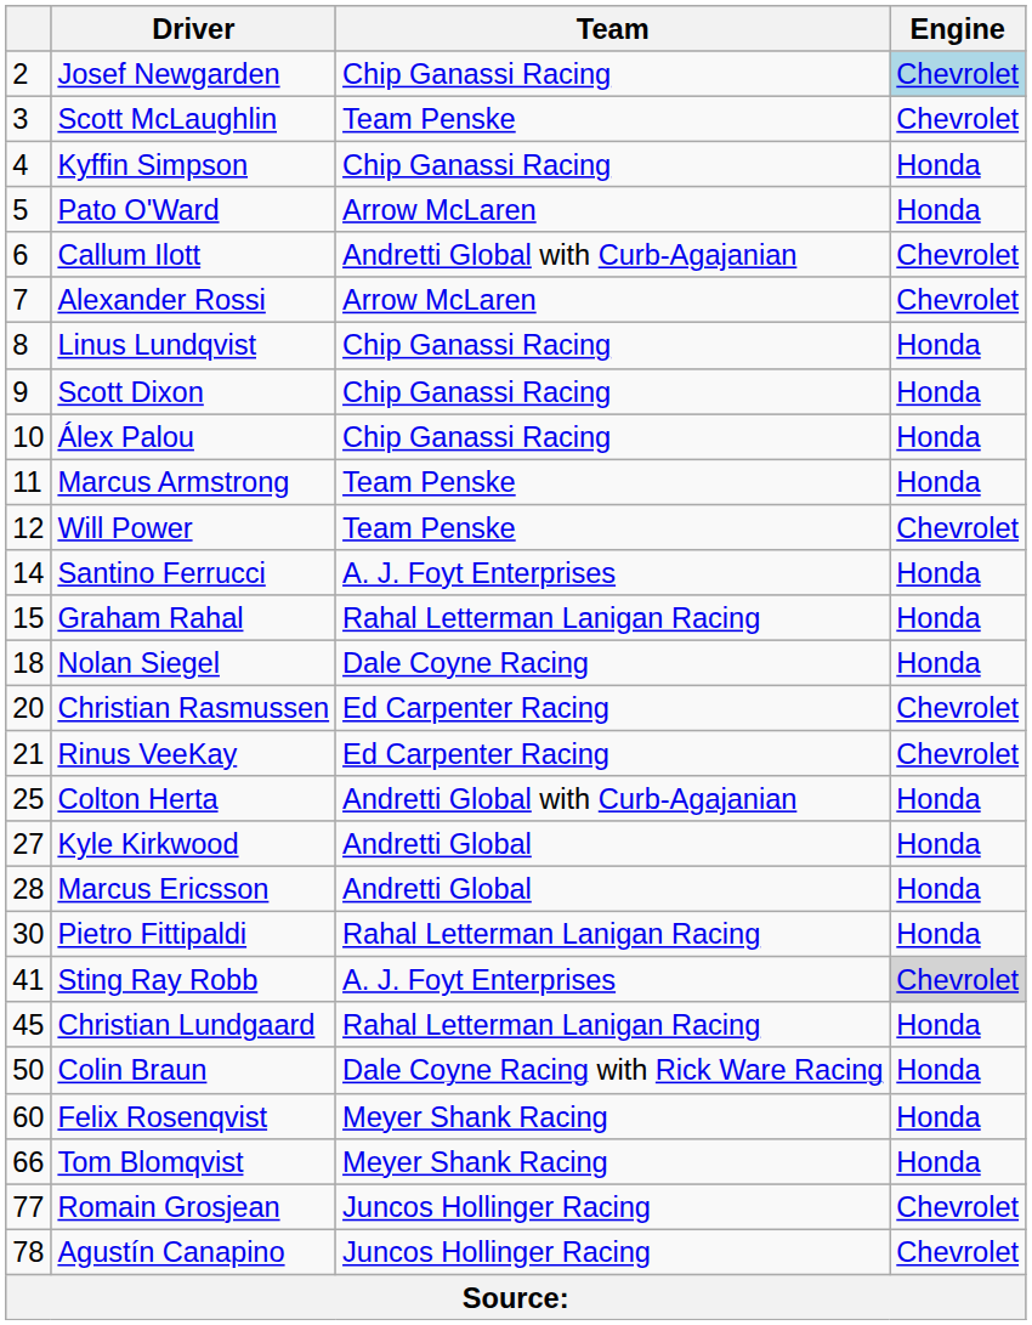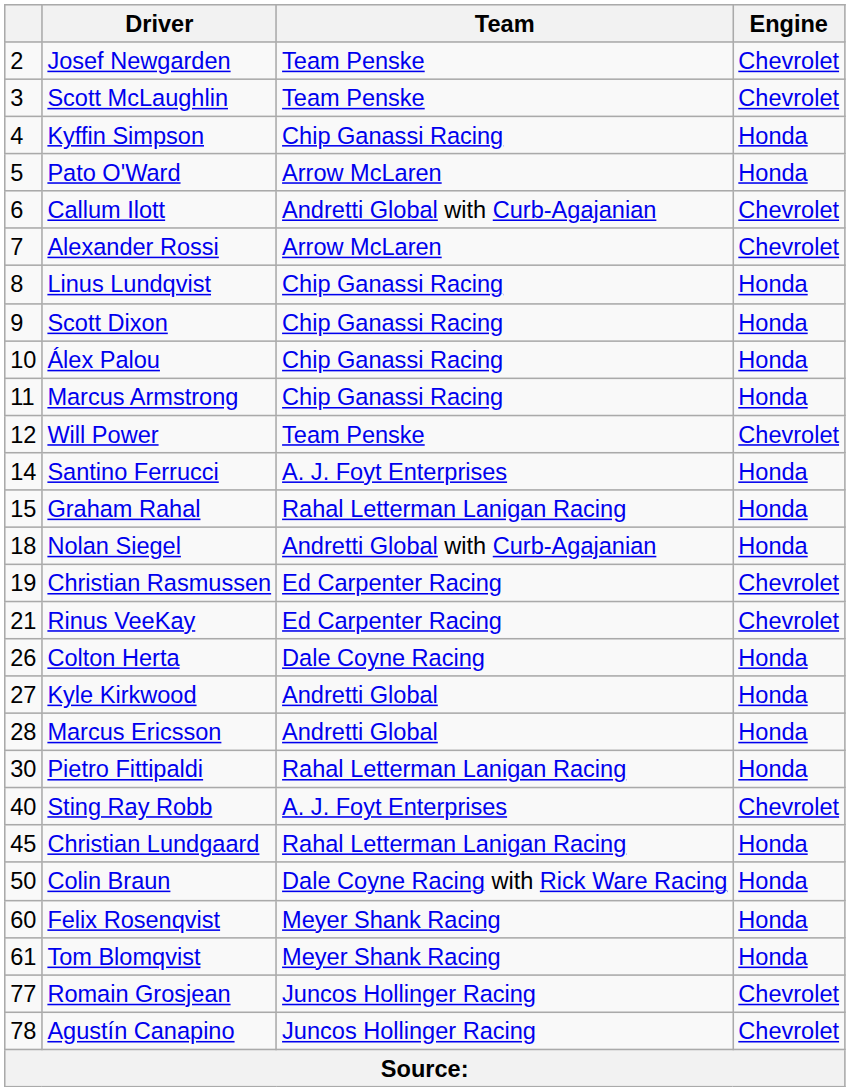Josef Newgarden | Team: Chip Ganassi Racing -> Team Penske
Josef Newgarden | Engine: lightblue background -> no background
Marcus Armstrong | Team: Team Penske -> Chip Ganassi Racing
Nolan Siegel | Team: Dale Coyne Racing -> Andretti Global with Curb-Agajanian
Christian Rasmussen | column 1: 20 -> 19
Colton Herta | column 1: 25 -> 26
Colton Herta | Team: Andretti Global with Curb-Agajanian -> Dale Coyne Racing
Sting Ray Robb | column 1: 41 -> 40
Sting Ray Robb | Engine: lightgrey background -> no background
Tom Blomqvist | column 1: 66 -> 61
